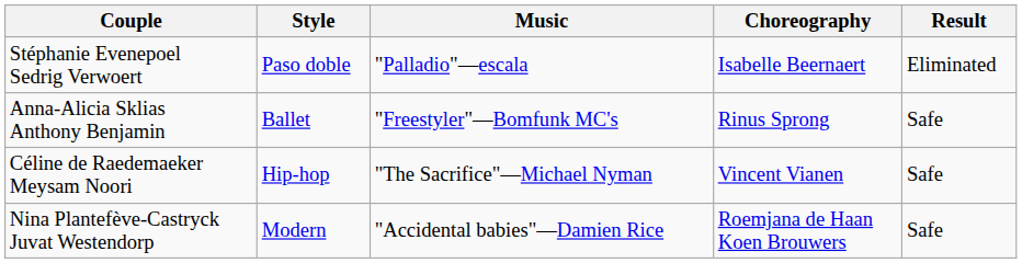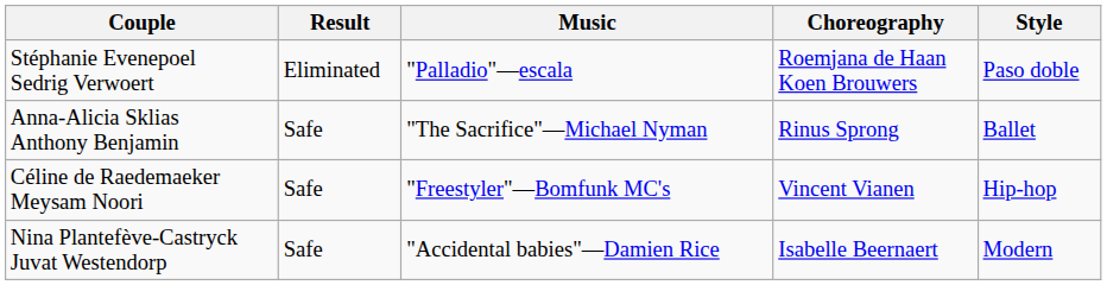columns swapped: Style <-> Result
Stéphanie Evenepoel Sedrig Verwoert | Choreography: Isabelle Beernaert -> Roemjana de Haan Koen Brouwers
Anna-Alicia Sklias Anthony Benjamin | Music: "Freestyler"—Bomfunk MC's -> "The Sacrifice"—Michael Nyman
Céline de Raedemaeker Meysam Noori | Music: "The Sacrifice"—Michael Nyman -> "Freestyler"—Bomfunk MC's
Nina Plantefève-Castryck Juvat Westendorp | Choreography: Roemjana de Haan Koen Brouwers -> Isabelle Beernaert
